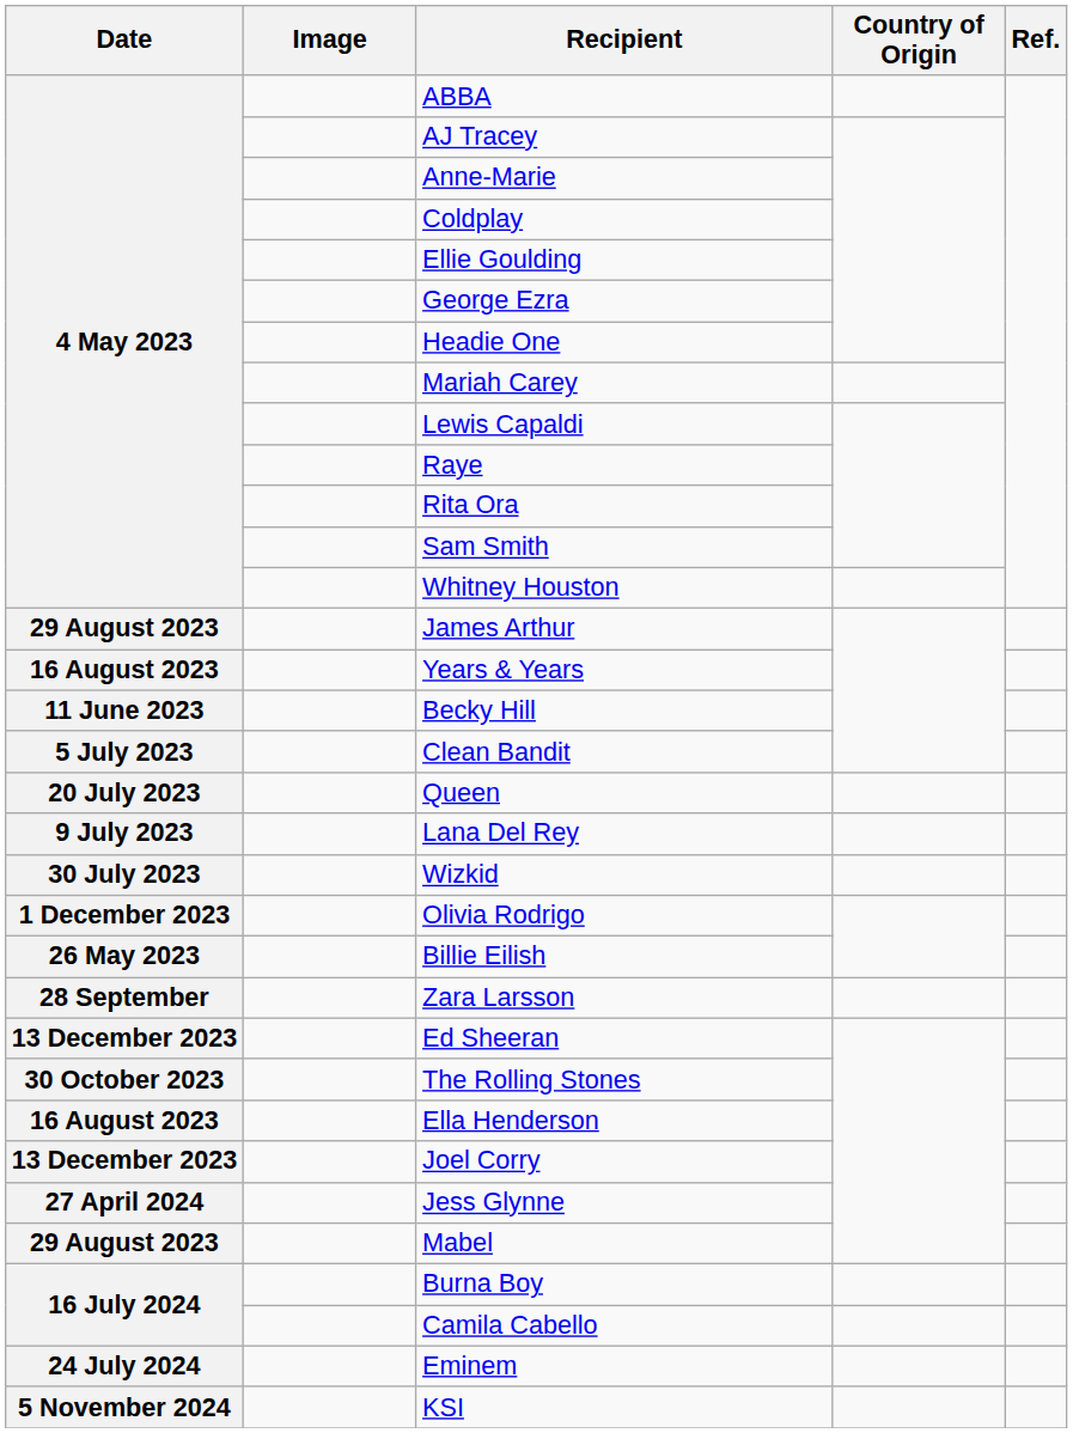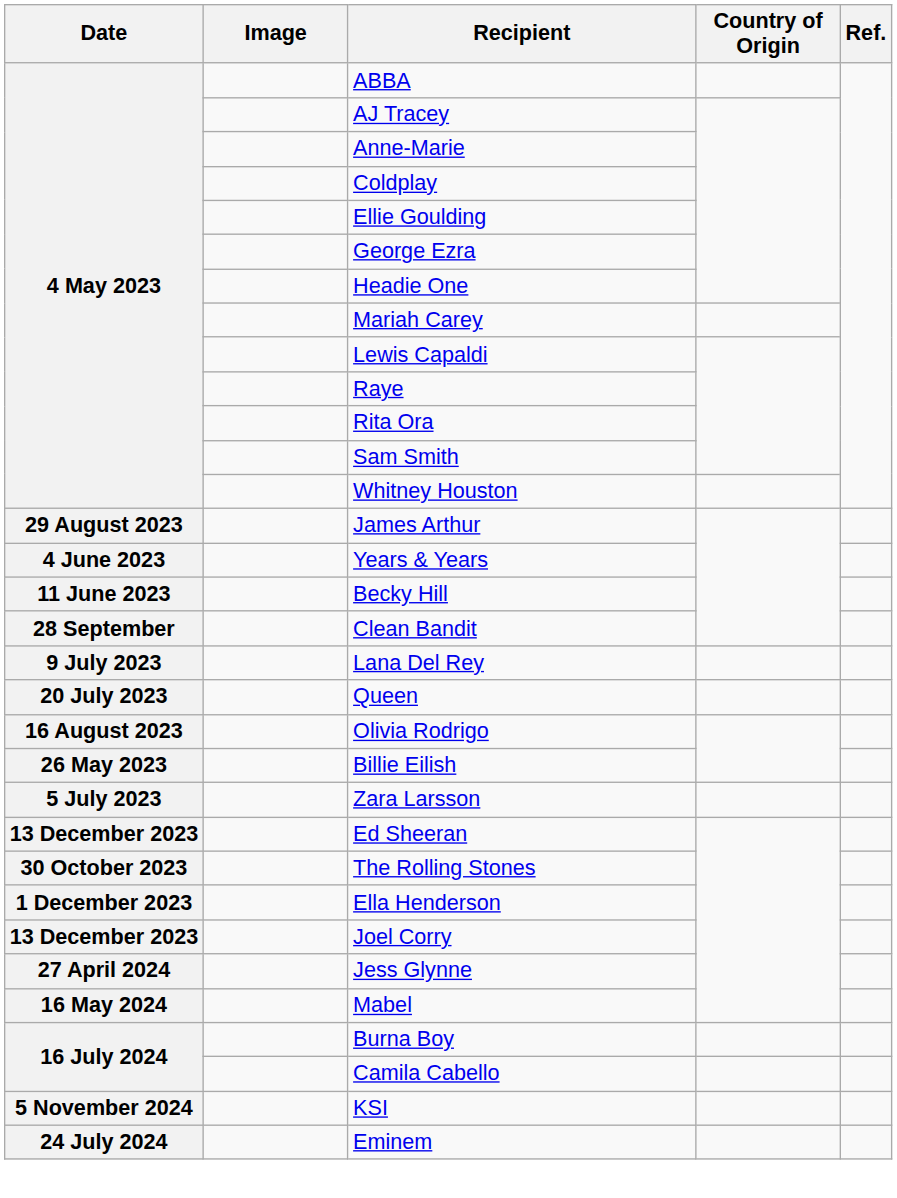Years & Years | Date: 16 August 2023 -> 4 June 2023
Clean Bandit | Date: 5 July 2023 -> 28 September
rows swapped: Lana Del Rey <-> Queen
- row: 30 July 2023 | Wizkid
Olivia Rodrigo | Date: 1 December 2023 -> 16 August 2023
Zara Larsson | Date: 28 September -> 5 July 2023
Ella Henderson | Date: 16 August 2023 -> 1 December 2023
Mabel | Date: 29 August 2023 -> 16 May 2024
rows swapped: Eminem <-> KSI
